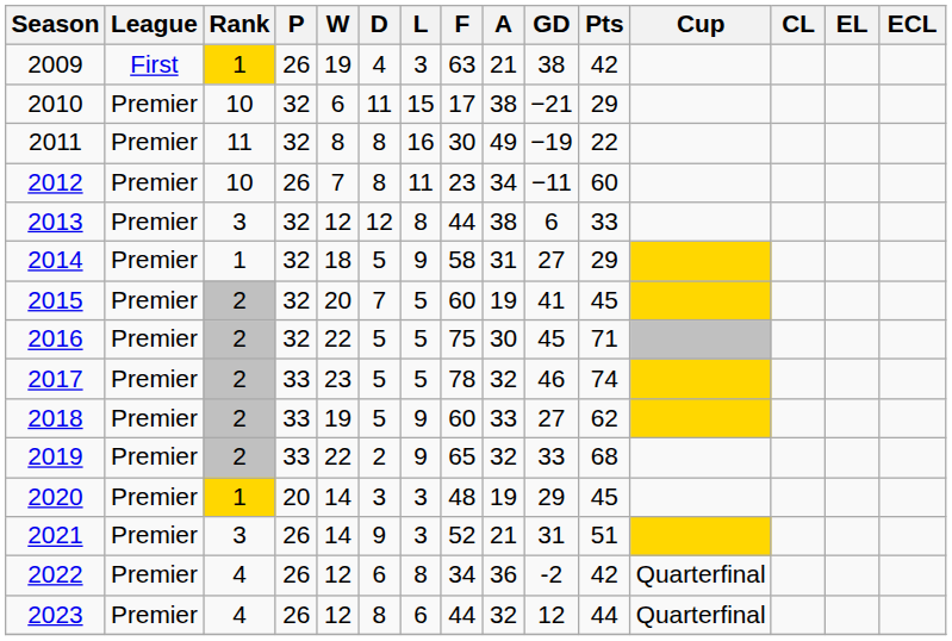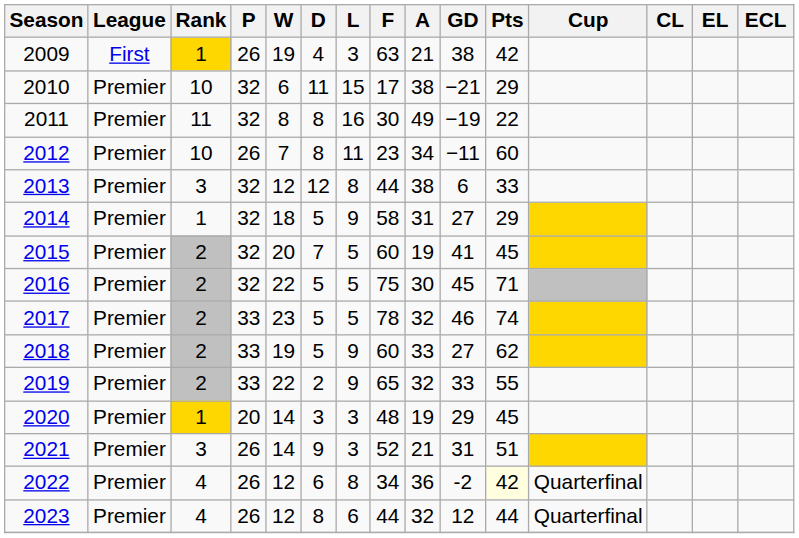2019 | Pts: 68 -> 55
2022 | Pts: no background -> lightyellow background
